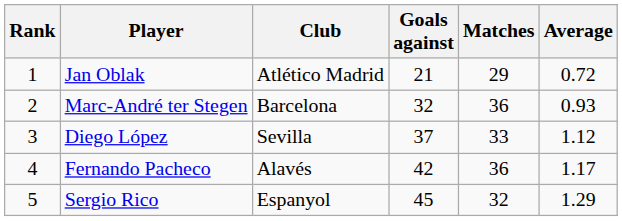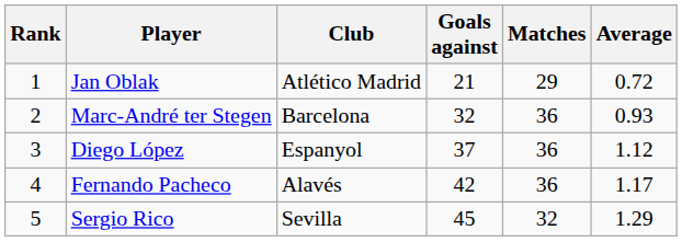Diego López | Club: Sevilla -> Espanyol
Diego López | Matches: 33 -> 36
Sergio Rico | Club: Espanyol -> Sevilla
